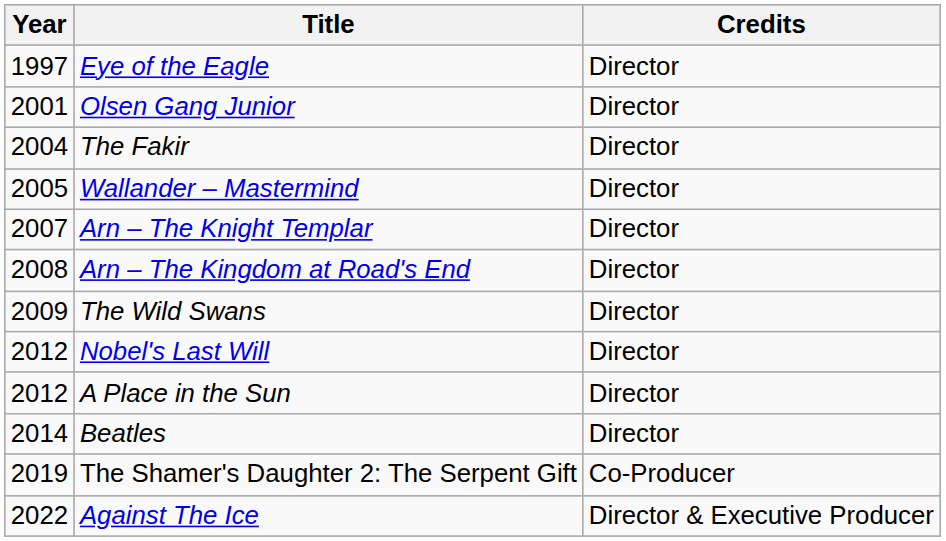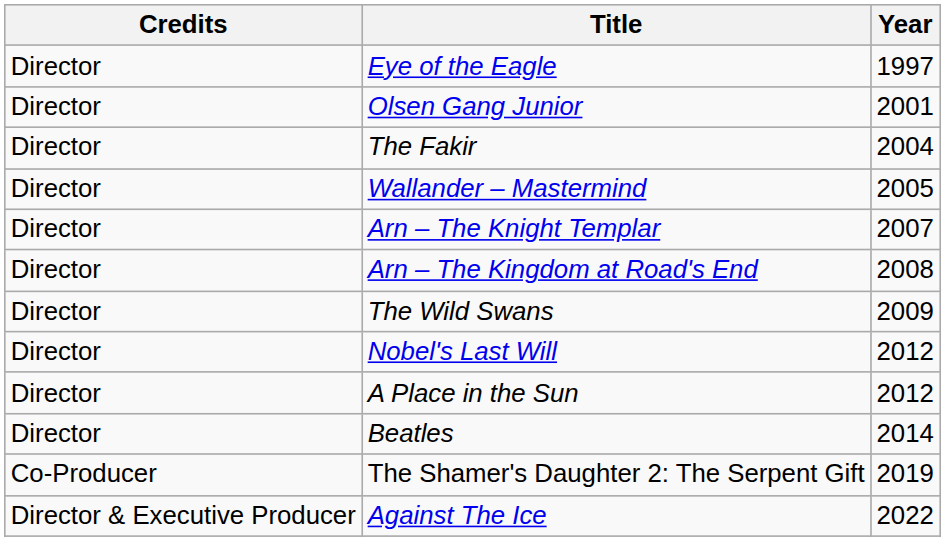columns swapped: Year <-> Credits
